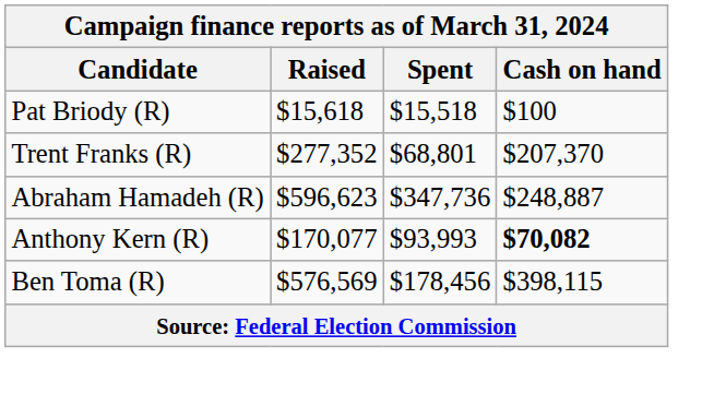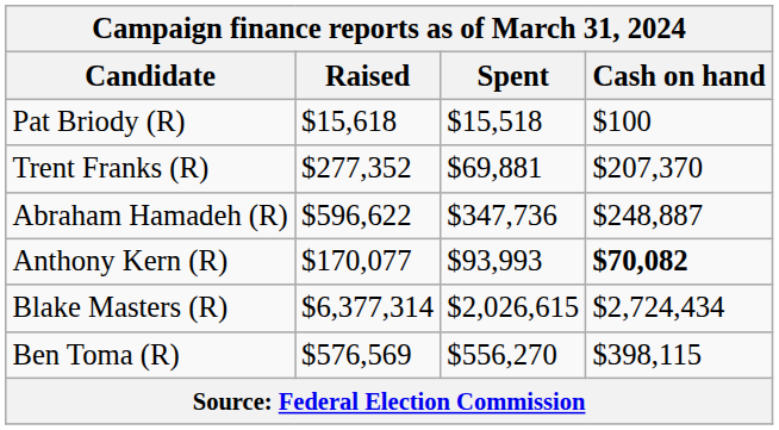Trent Franks (R) | Spent: $68,801 -> $69,881
Abraham Hamadeh (R) | Raised: $596,623 -> $596,622
+ row: Blake Masters (R) | $6,377,314 | $2,026,615 | $2,724,434
Ben Toma (R) | Spent: $178,456 -> $556,270
